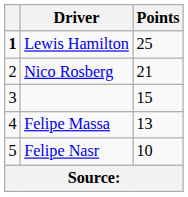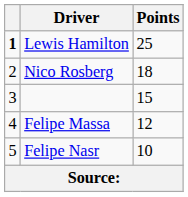Nico Rosberg | Points: 21 -> 18
Felipe Massa | Points: 13 -> 12
